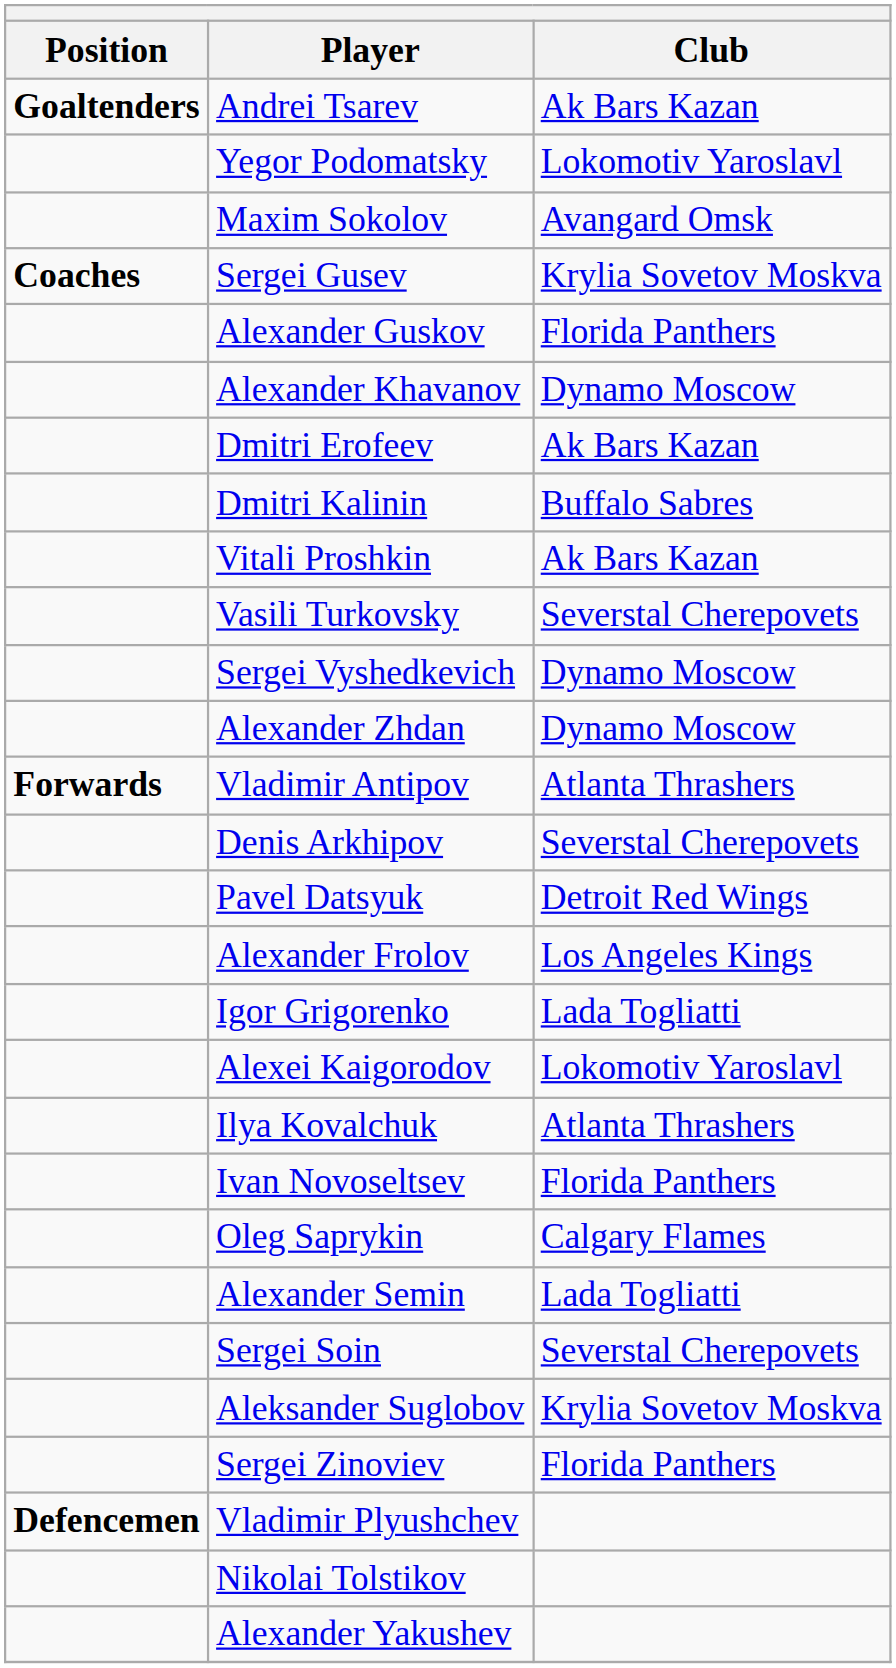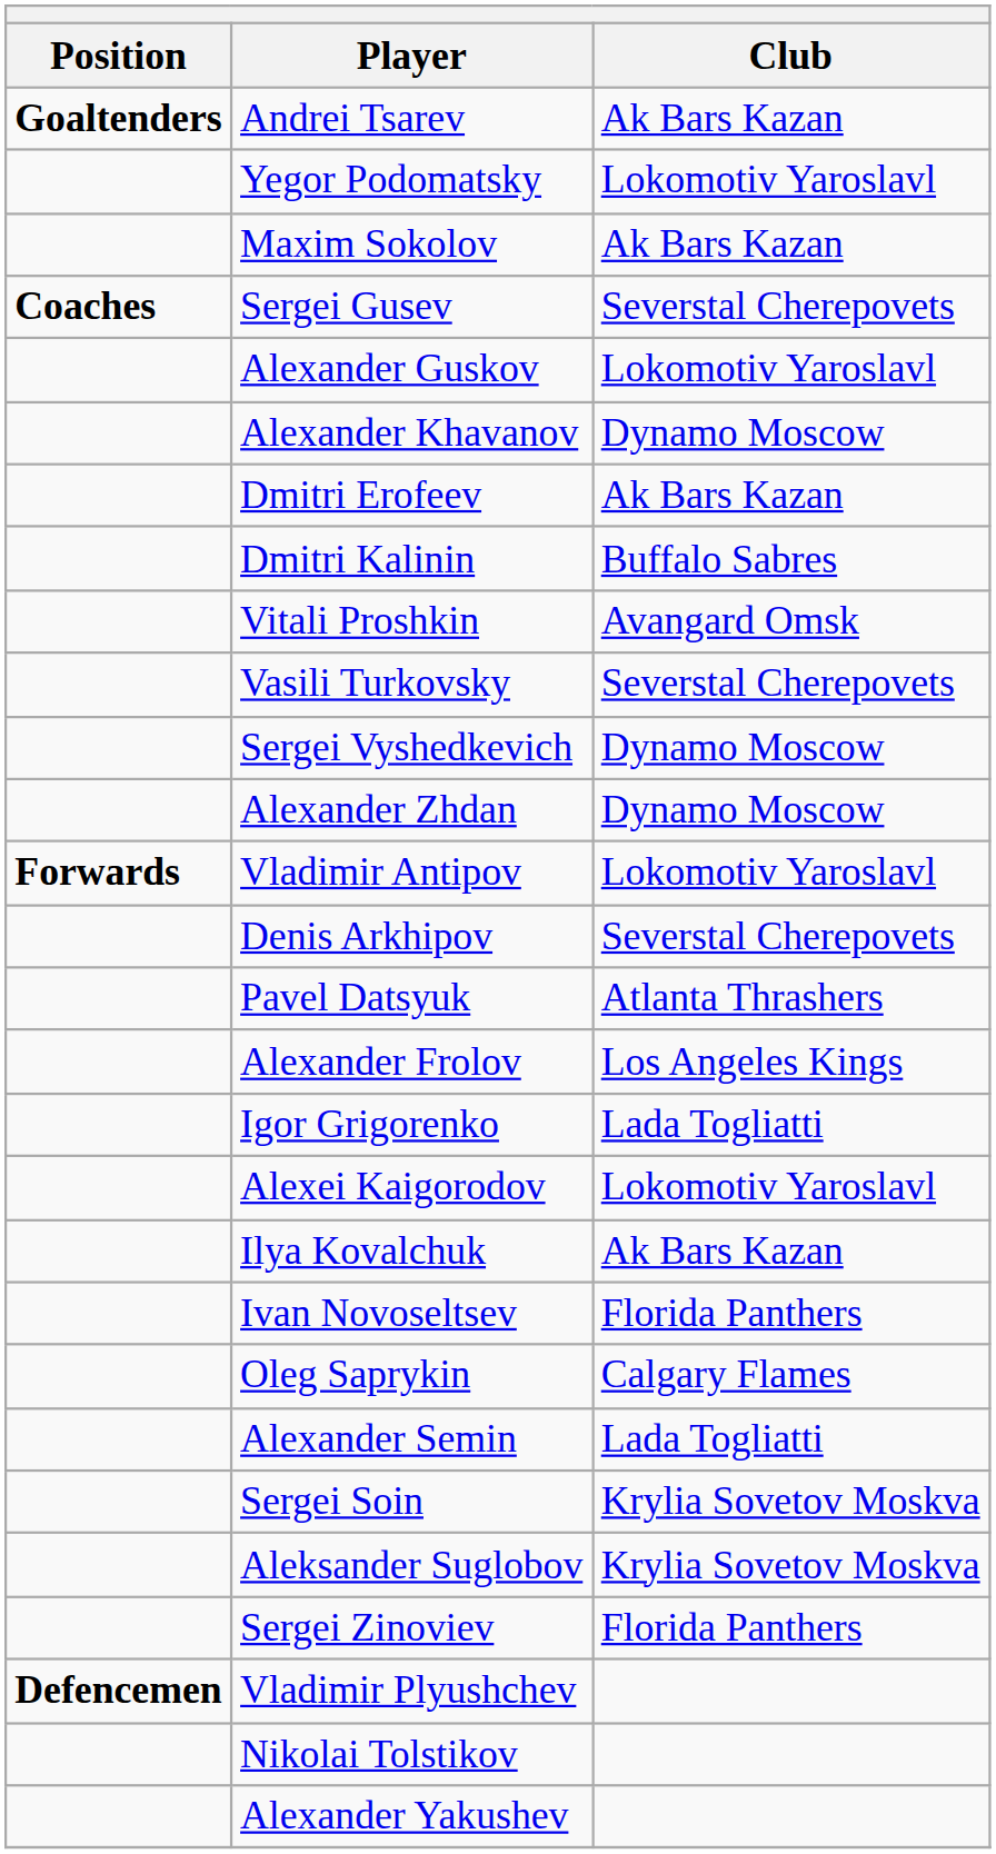Maxim Sokolov | Club: Avangard Omsk -> Ak Bars Kazan
Sergei Gusev | Club: Krylia Sovetov Moskva -> Severstal Cherepovets
Alexander Guskov | Club: Florida Panthers -> Lokomotiv Yaroslavl
Vitali Proshkin | Club: Ak Bars Kazan -> Avangard Omsk
Vladimir Antipov | Club: Atlanta Thrashers -> Lokomotiv Yaroslavl
Pavel Datsyuk | Club: Detroit Red Wings -> Atlanta Thrashers
Ilya Kovalchuk | Club: Atlanta Thrashers -> Ak Bars Kazan
Sergei Soin | Club: Severstal Cherepovets -> Krylia Sovetov Moskva
